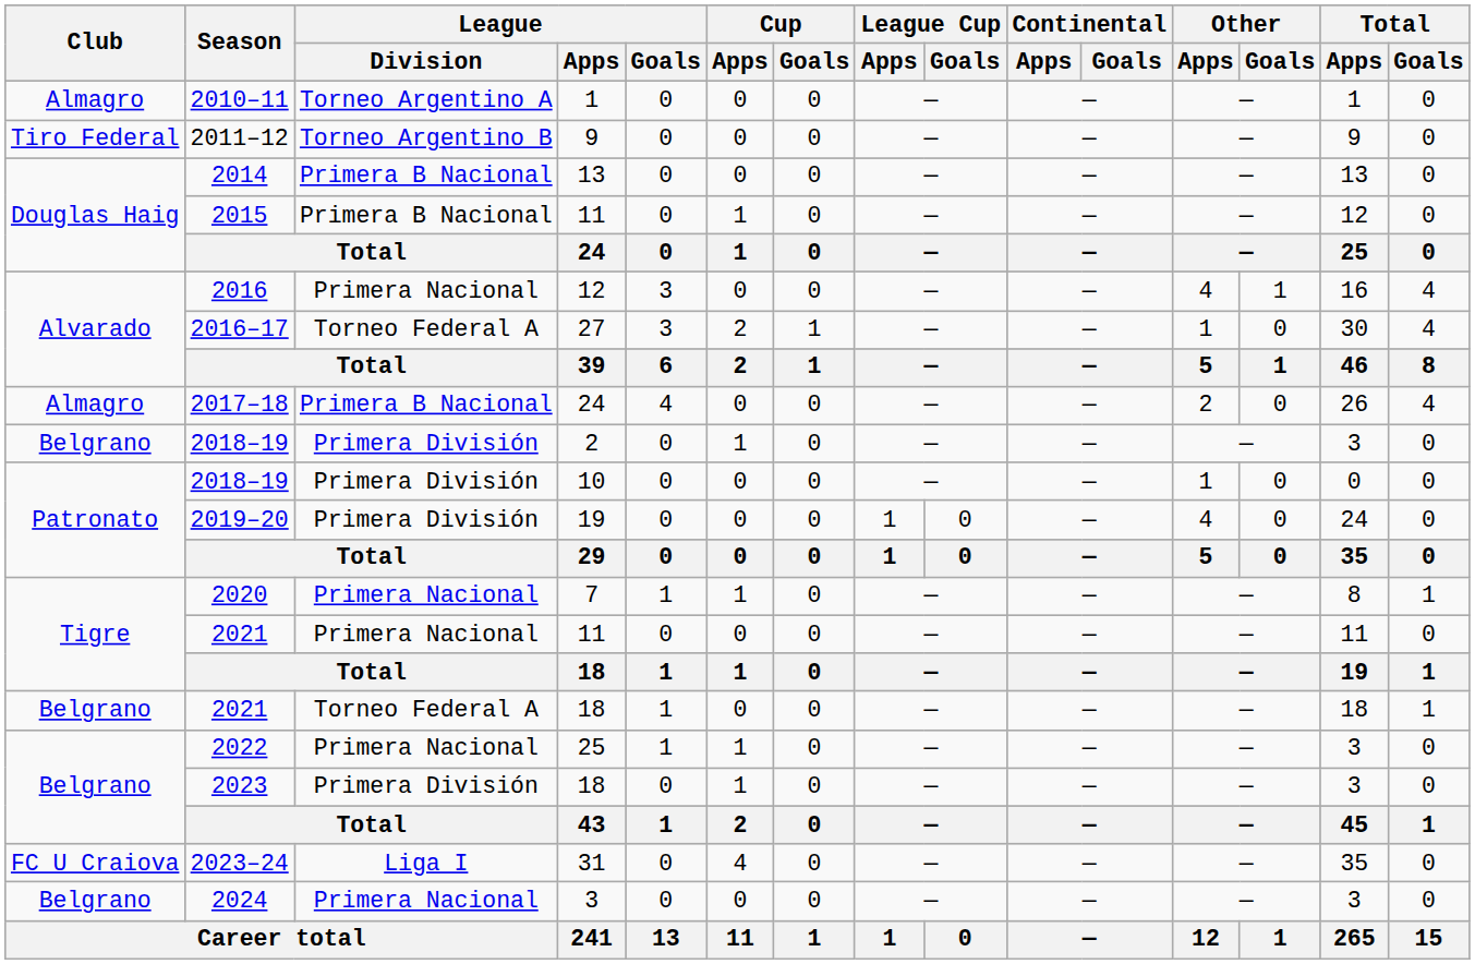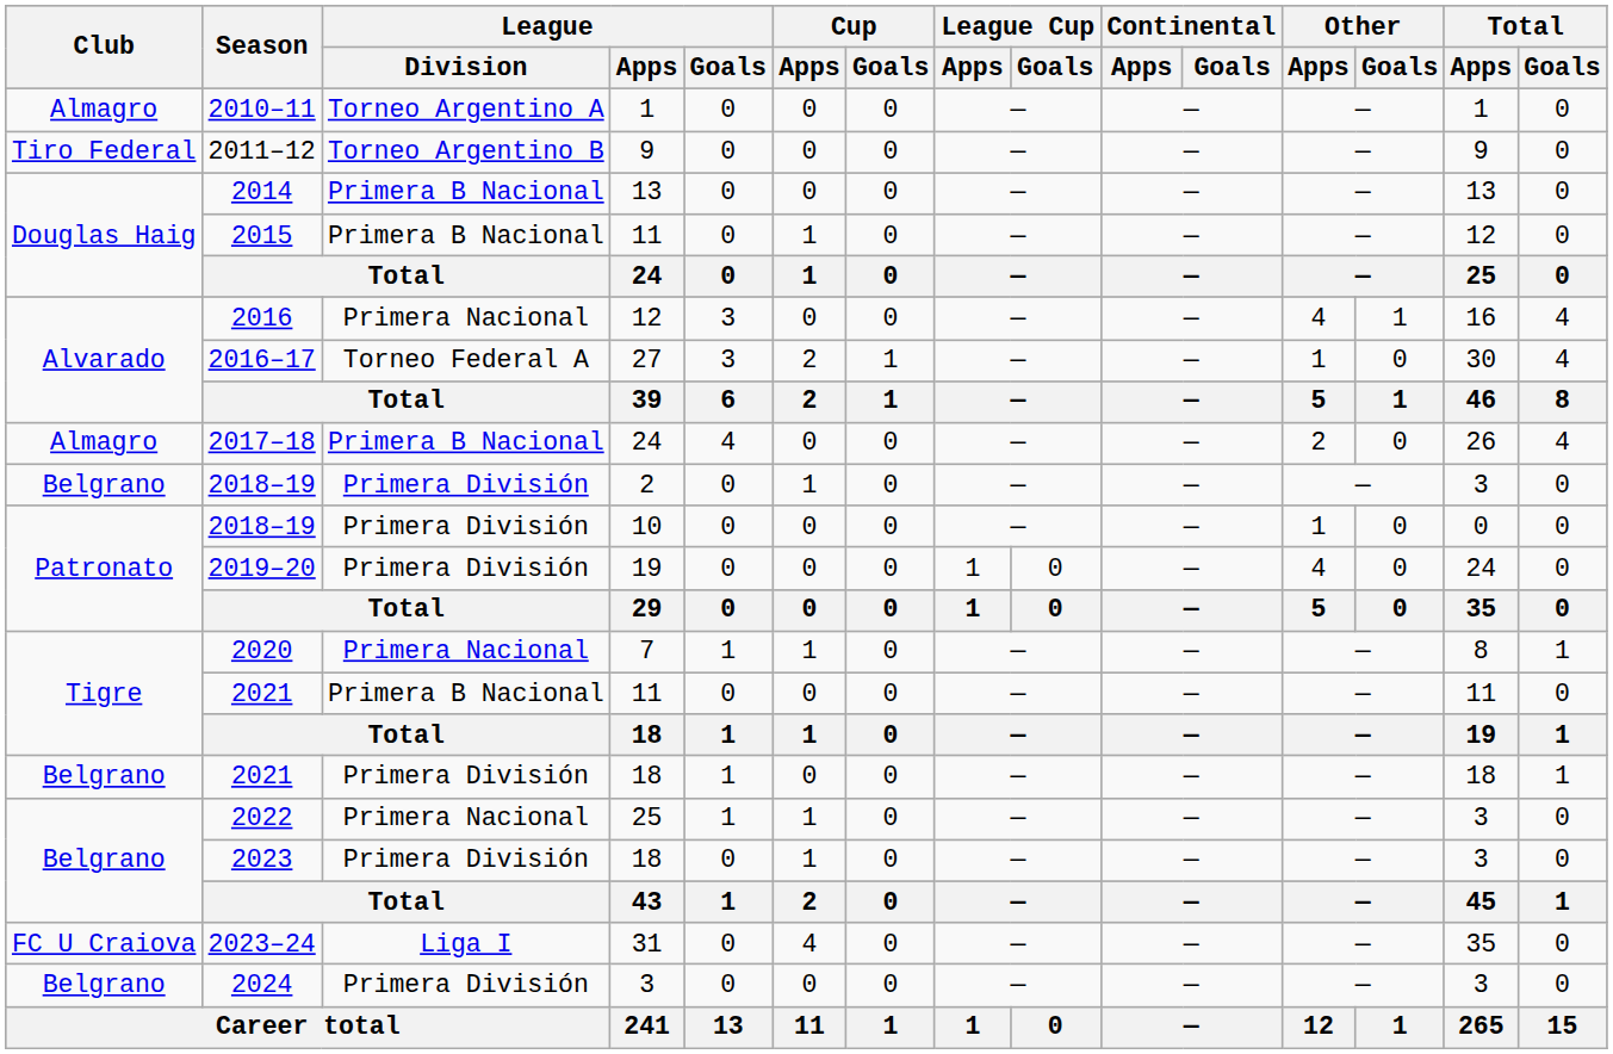2021 / 11 | League / Division: Primera Nacional -> Primera B Nacional
2021 / 18 | League / Division: Torneo Federal A -> Primera División
2024 | League / Division: Primera Nacional -> Primera División
